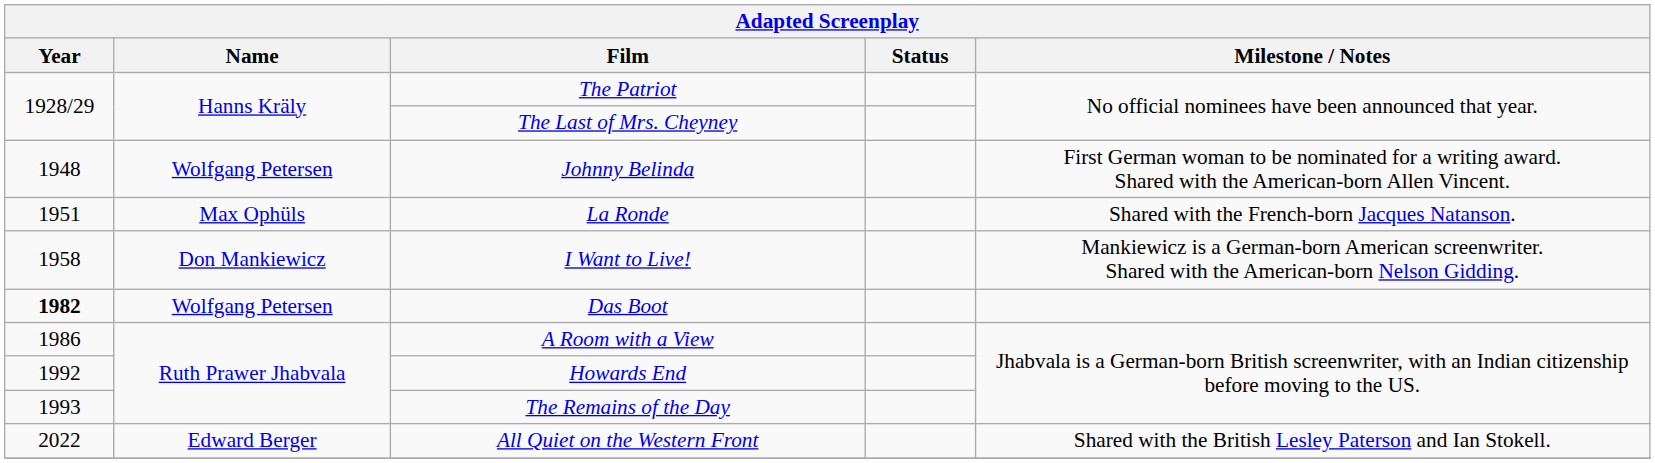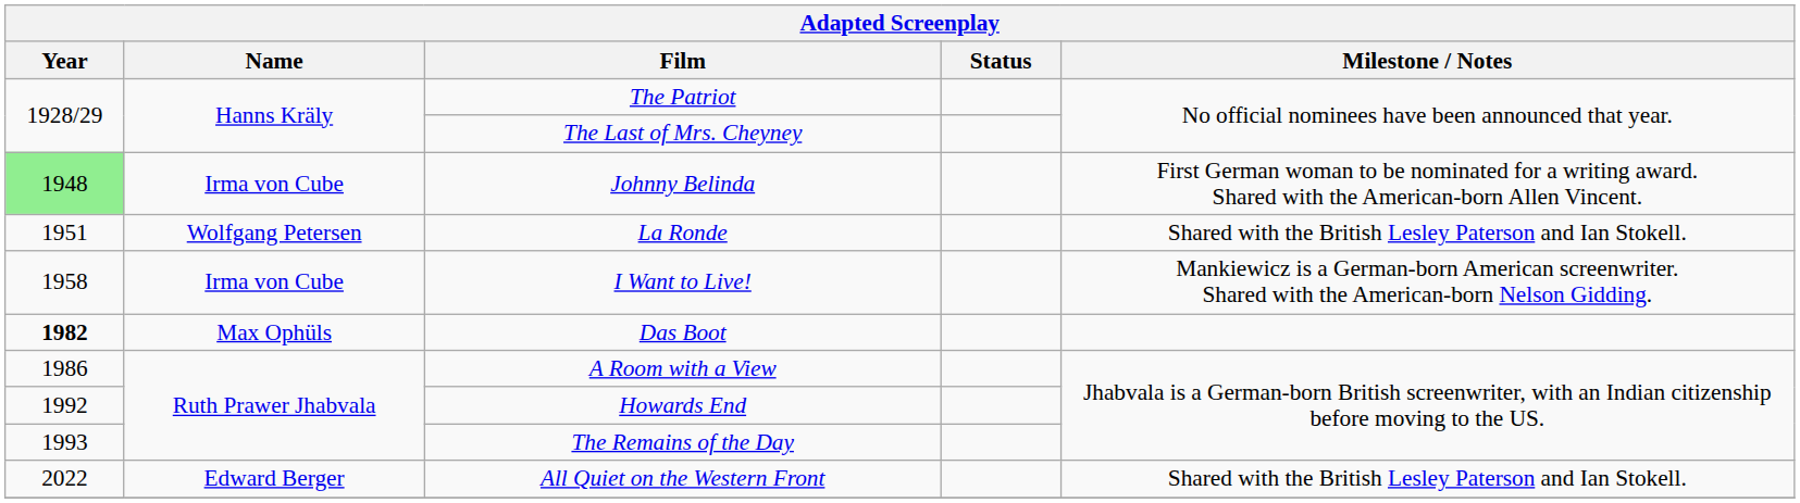Johnny Belinda | Year: no background -> lightgreen background
Johnny Belinda | Name: Wolfgang Petersen -> Irma von Cube
La Ronde | Name: Max Ophüls -> Wolfgang Petersen
La Ronde | Milestone / Notes: Shared with the French-born Jacques Natanson. -> Shared with the British Lesley Paterson and Ian Stokell.
I Want to Live! | Name: Don Mankiewicz -> Irma von Cube
Das Boot | Name: Wolfgang Petersen -> Max Ophüls
